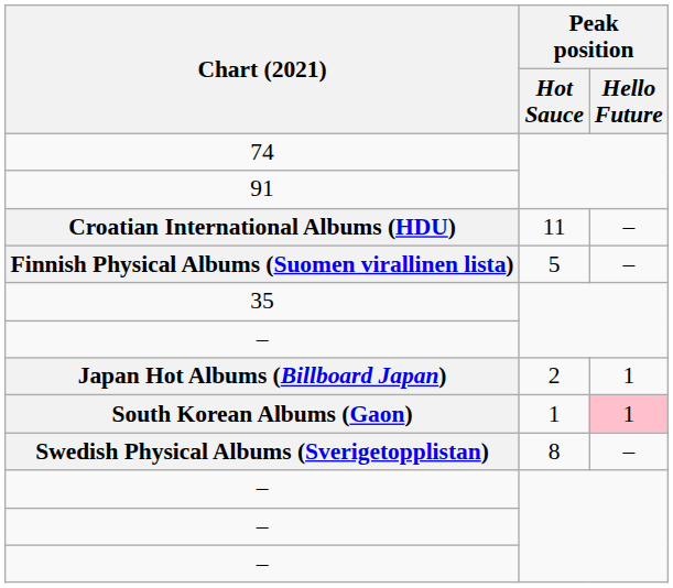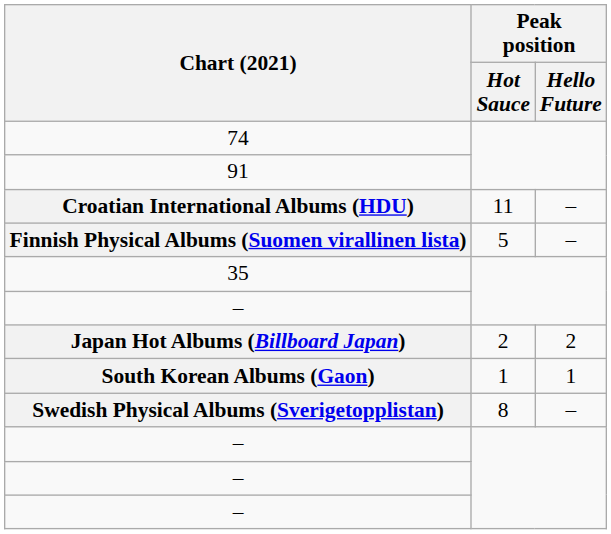Japan Hot Albums (Billboard Japan) | Peak position / Hello Future: 1 -> 2
South Korean Albums (Gaon) | Peak position / Hello Future: pink background -> no background
